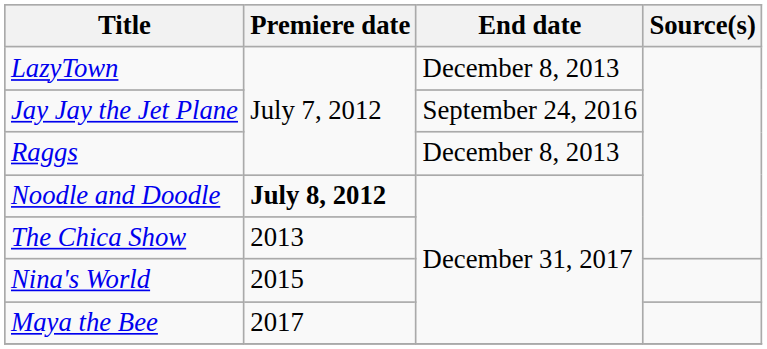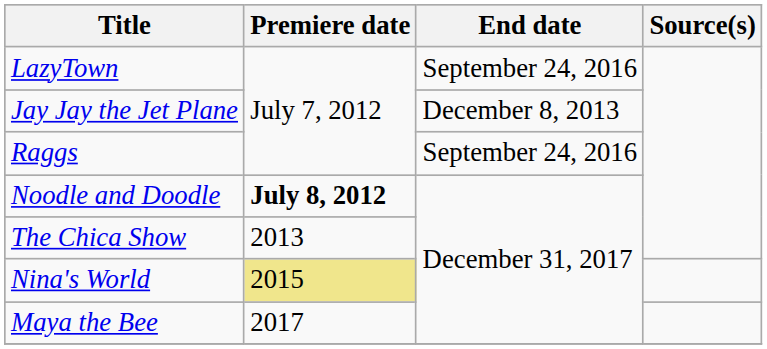LazyTown | End date: December 8, 2013 -> September 24, 2016
Jay Jay the Jet Plane | End date: September 24, 2016 -> December 8, 2013
Raggs | End date: December 8, 2013 -> September 24, 2016
Nina's World | Premiere date: no background -> khaki background
